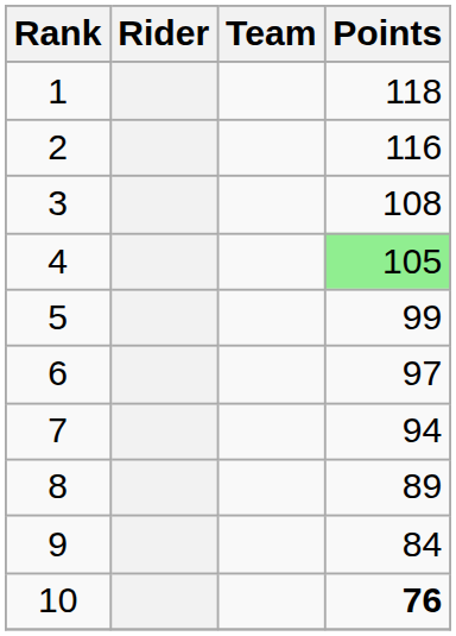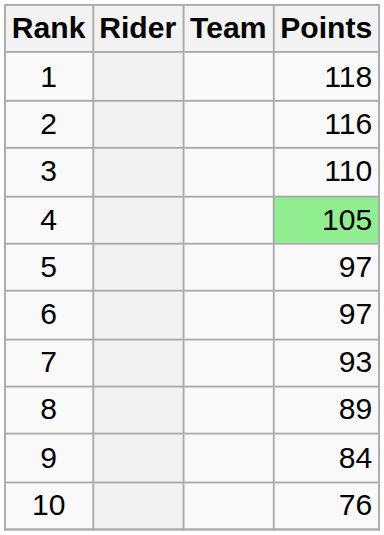3 | Points: 108 -> 110
5 | Points: 99 -> 97
7 | Points: 94 -> 93
10 | Points: bold -> normal
